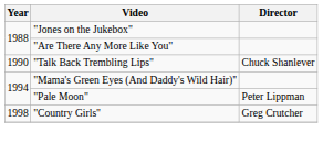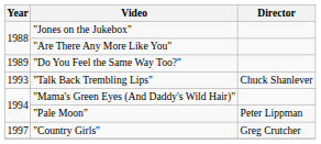+ row: 1989 | "Do You Feel the Same Way Too?"
"Talk Back Trembling Lips" | Year: 1990 -> 1993
"Country Girls" | Year: 1998 -> 1997
